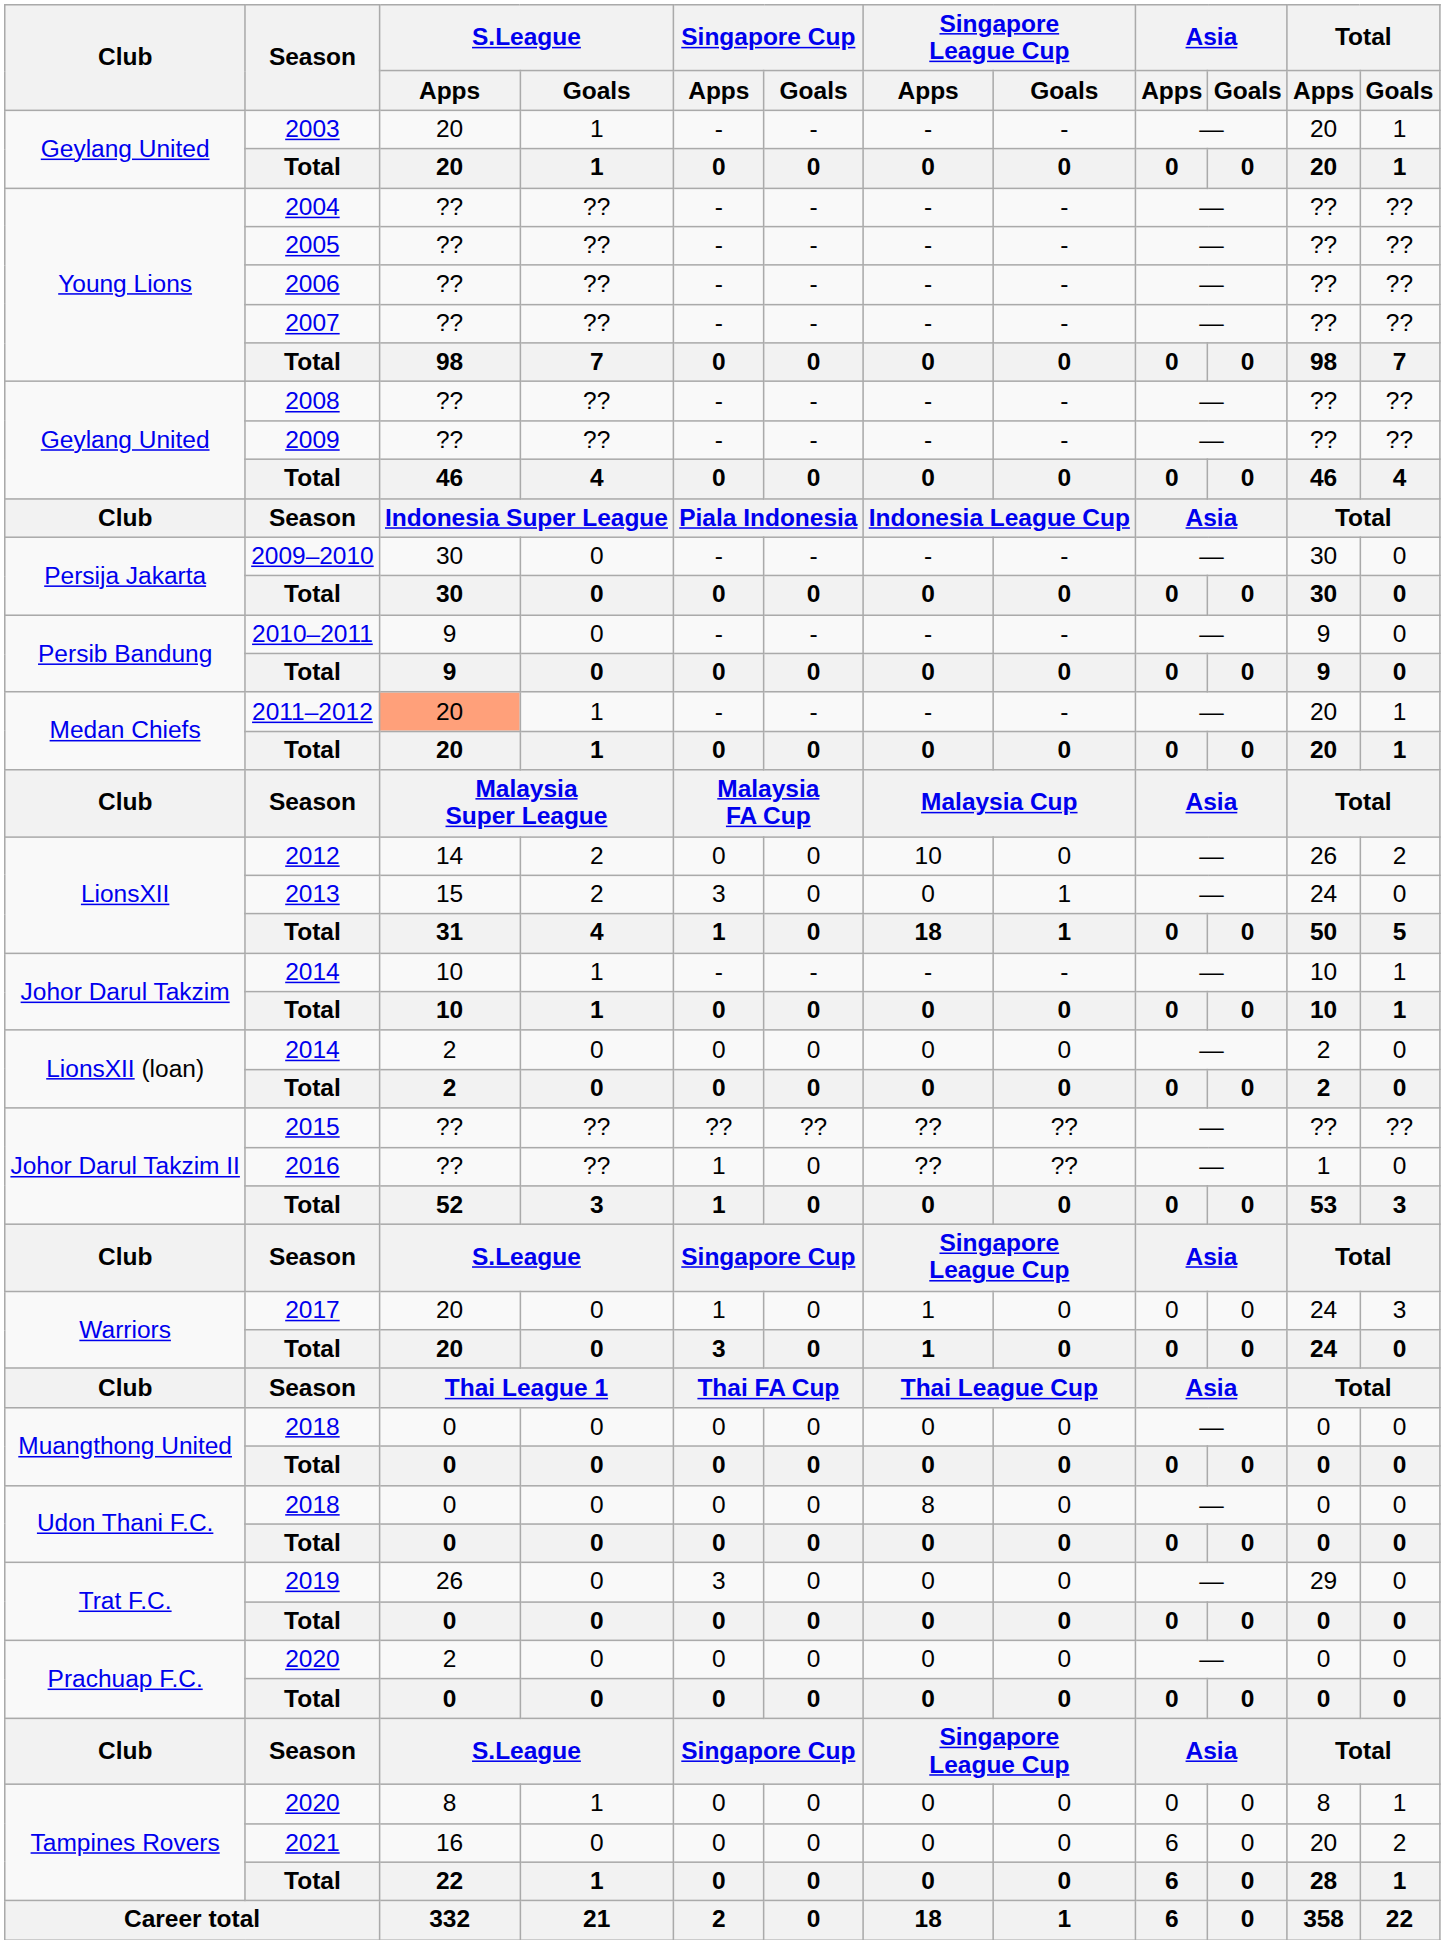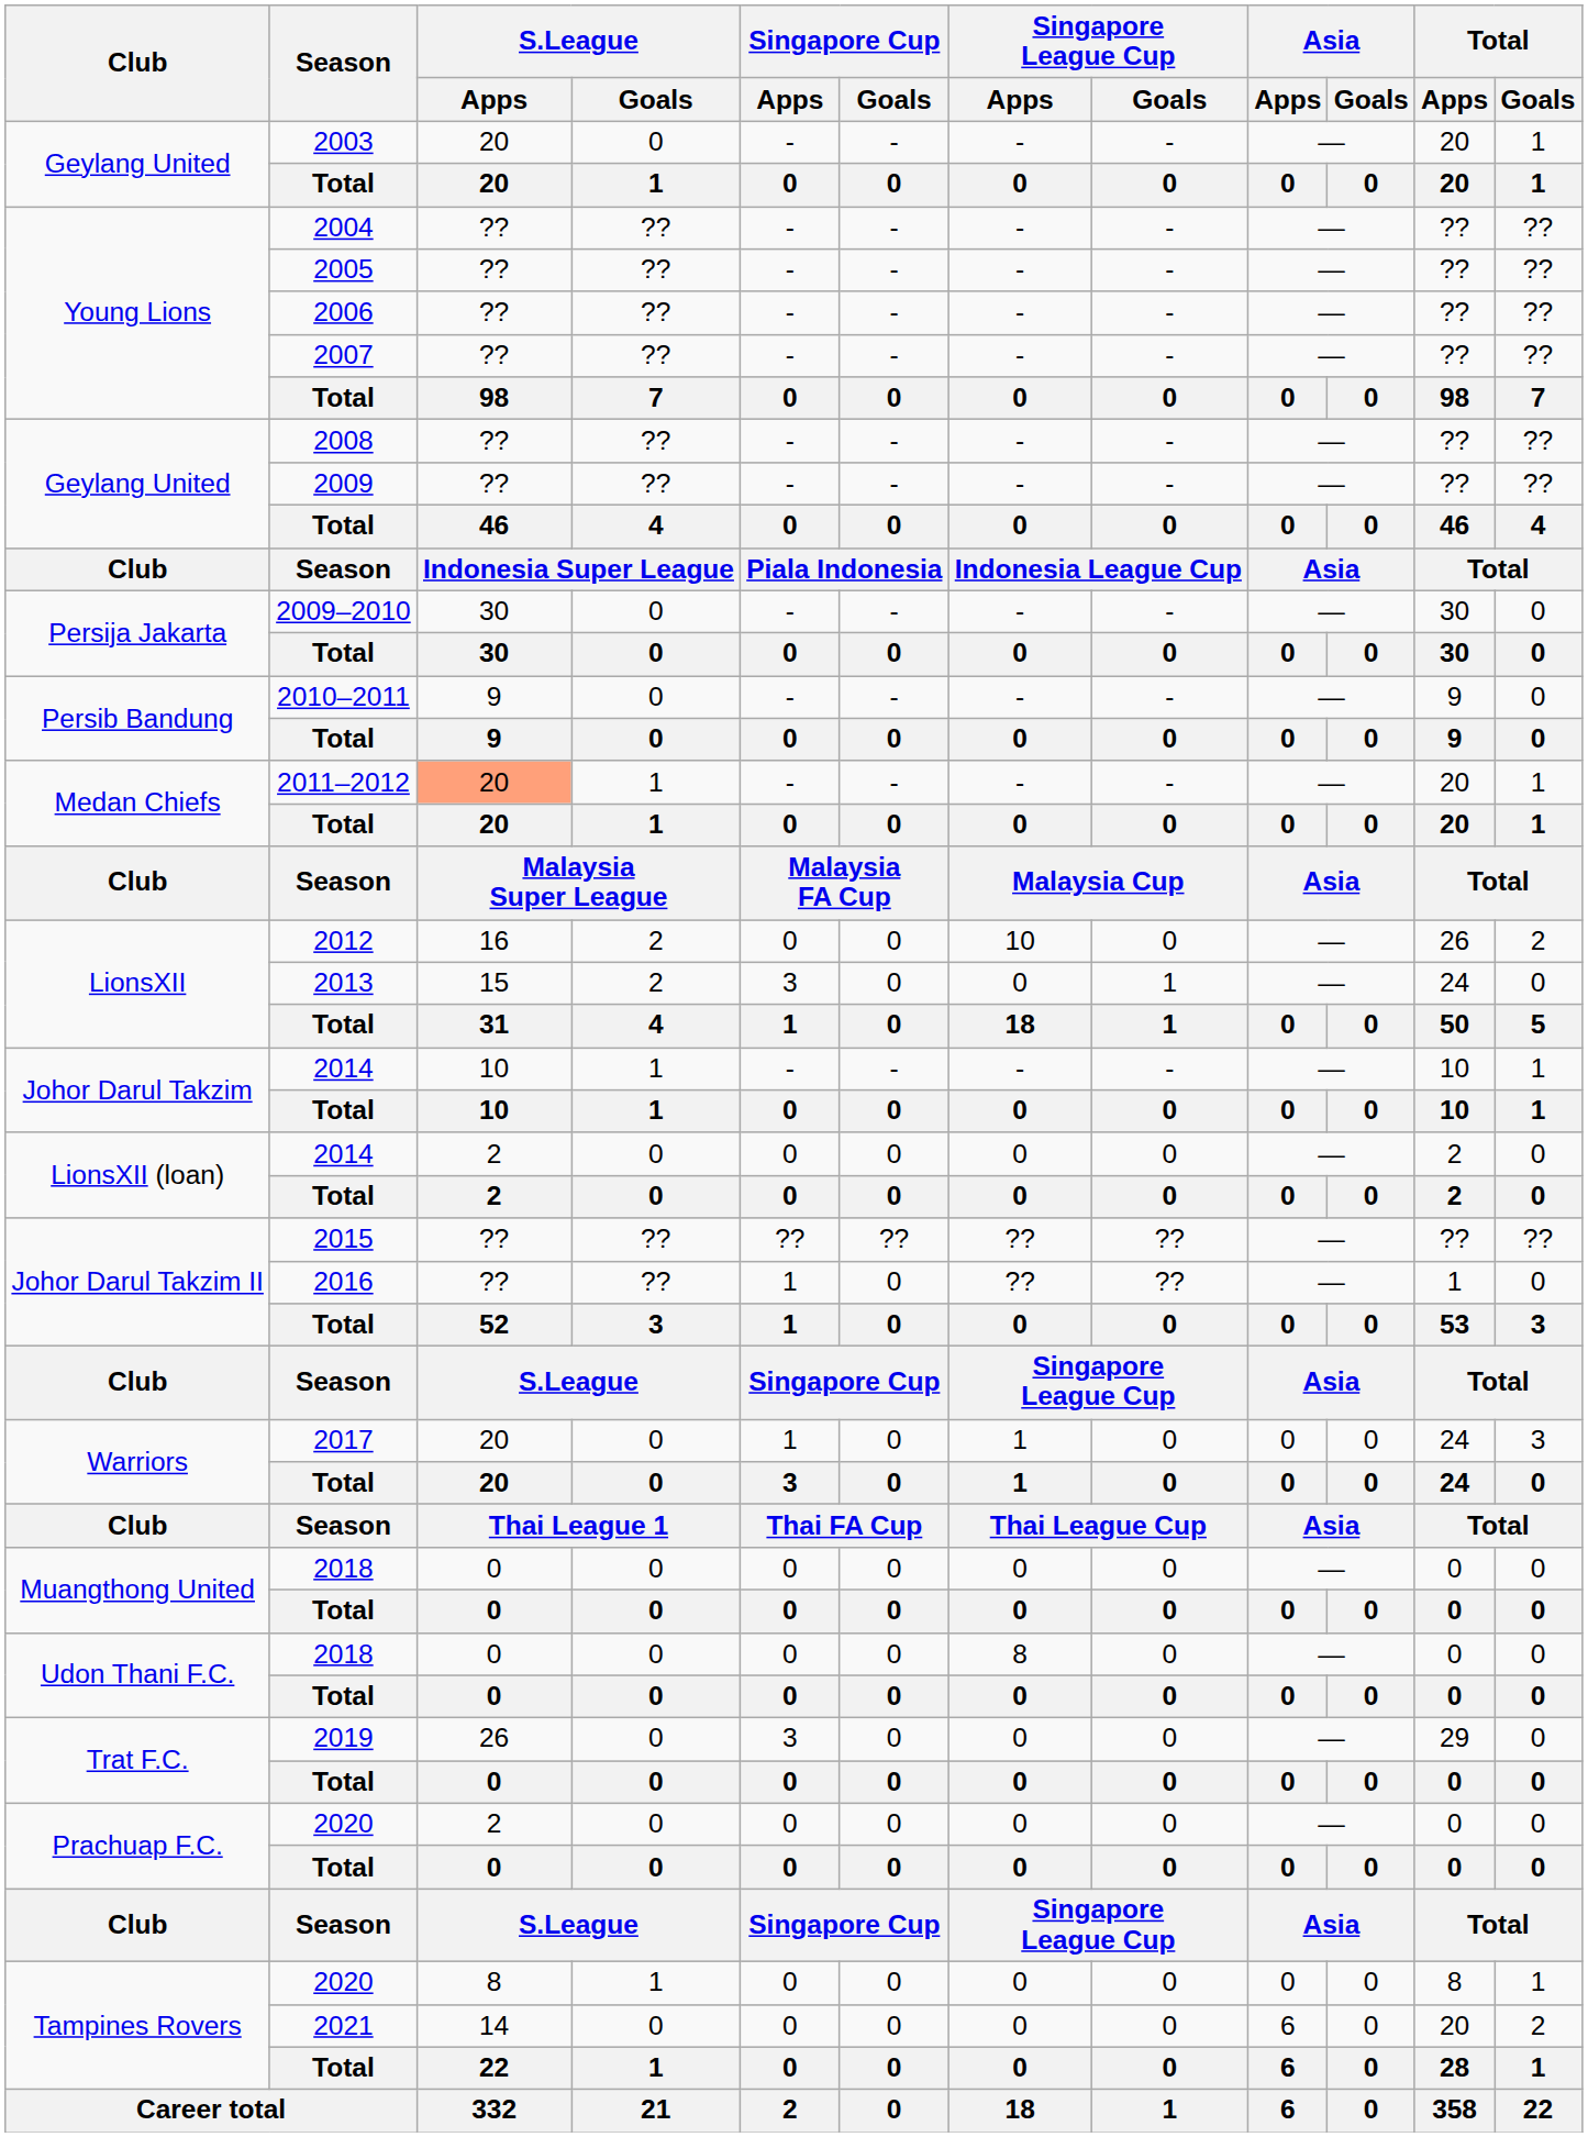2003 | S.League / Goals: 1 -> 0
2012 | S.League / Apps: 14 -> 16
2021 | S.League / Apps: 16 -> 14
